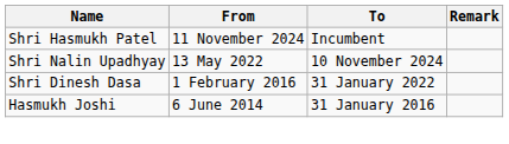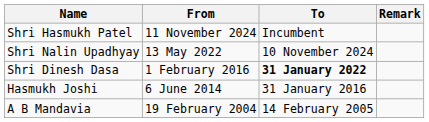Shri Dinesh Dasa | To: normal -> bold
+ row: A B Mandavia | 19 February 2004 | 14 February 2005
